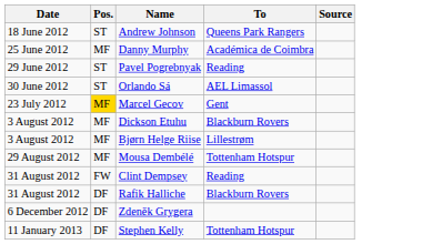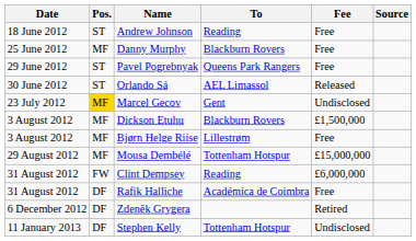+ column: Fee | Free | Free | Free | Released | Undisclosed | £1,500,000 | Free | £15,000,000 | £6,000,000 | Free | Retired | Undisclosed
Andrew Johnson | To: Queens Park Rangers -> Reading
Danny Murphy | To: Académica de Coimbra -> Blackburn Rovers
Pavel Pogrebnyak | To: Reading -> Queens Park Rangers
Rafik Halliche | To: Blackburn Rovers -> Académica de Coimbra
